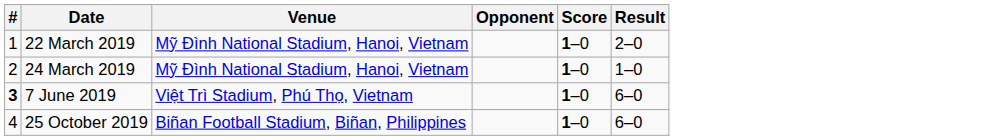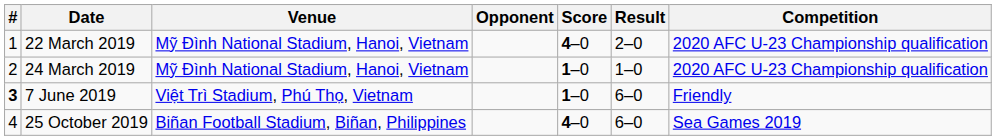+ column: Competition | 2020 AFC U-23 Championship qualification | 2020 AFC U-23 Championship qualification | Friendly | Sea Games 2019
22 March 2019 | Score: 1–0 -> 4–0
25 October 2019 | Score: 1–0 -> 4–0
